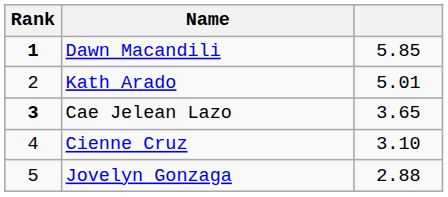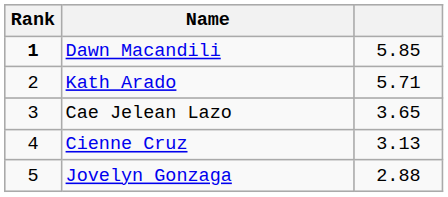Kath Arado | column 3: 5.01 -> 5.71
Cae Jelean Lazo | Rank: bold -> normal
Cienne Cruz | column 3: 3.10 -> 3.13
